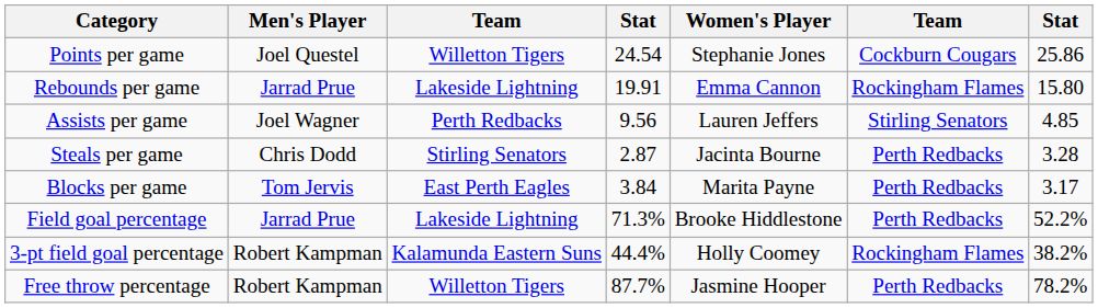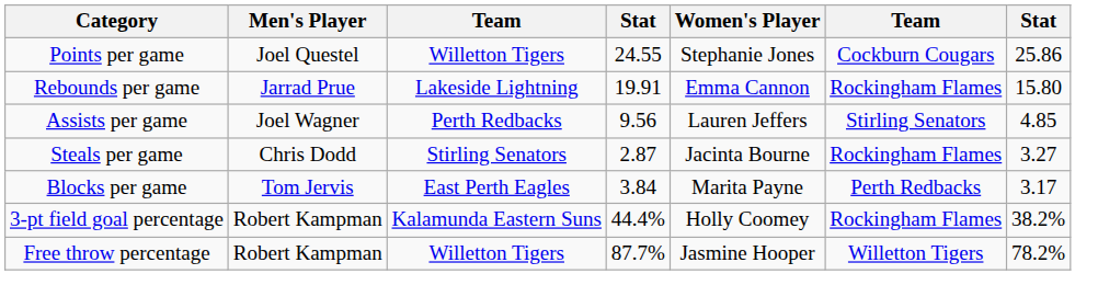Points per game | column 4: 24.54 -> 24.55
Steals per game | column 6: Perth Redbacks -> Rockingham Flames
Steals per game | column 7: 3.28 -> 3.27
- row: Field goal percentage | Jarrad Prue | Lakeside Lightning | 71.3% | Brooke Hiddlestone | Perth Redbacks | 52.2%
Free throw percentage | column 6: Perth Redbacks -> Willetton Tigers
